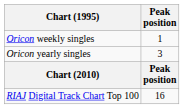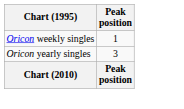- row: RIAJ Digital Track Chart Top 100 | 16
